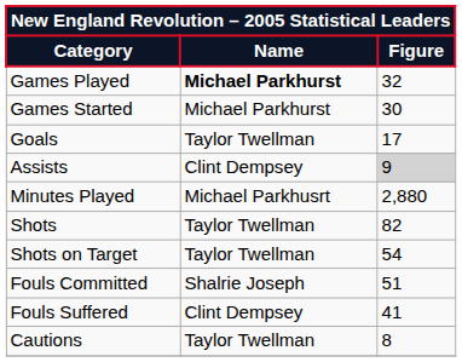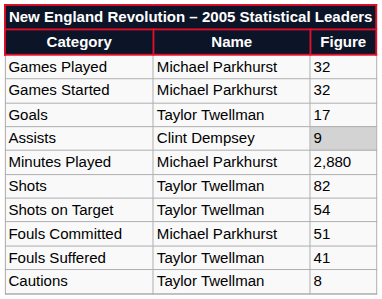Games Played | Name: bold -> normal
Games Started | Figure: 30 -> 32
Minutes Played | Name: Michael Parkhusrt -> Michael Parkhurst
Fouls Committed | Name: Shalrie Joseph -> Michael Parkhurst
Fouls Suffered | Name: Clint Dempsey -> Taylor Twellman
